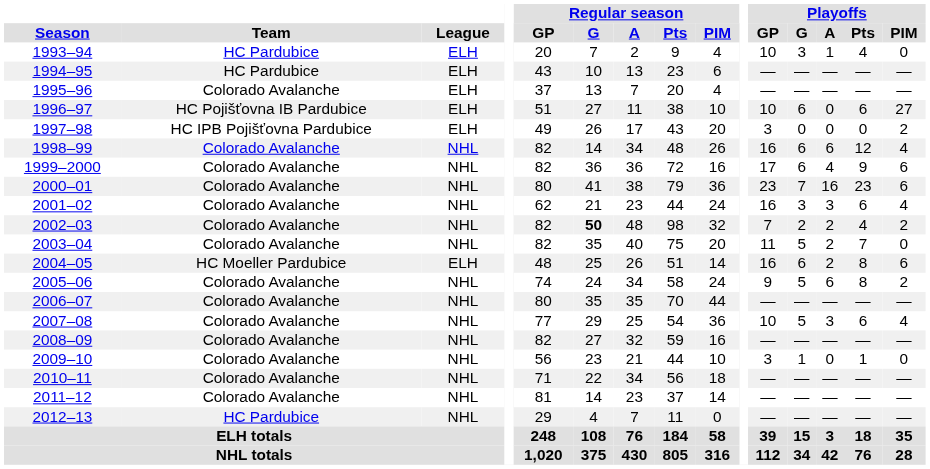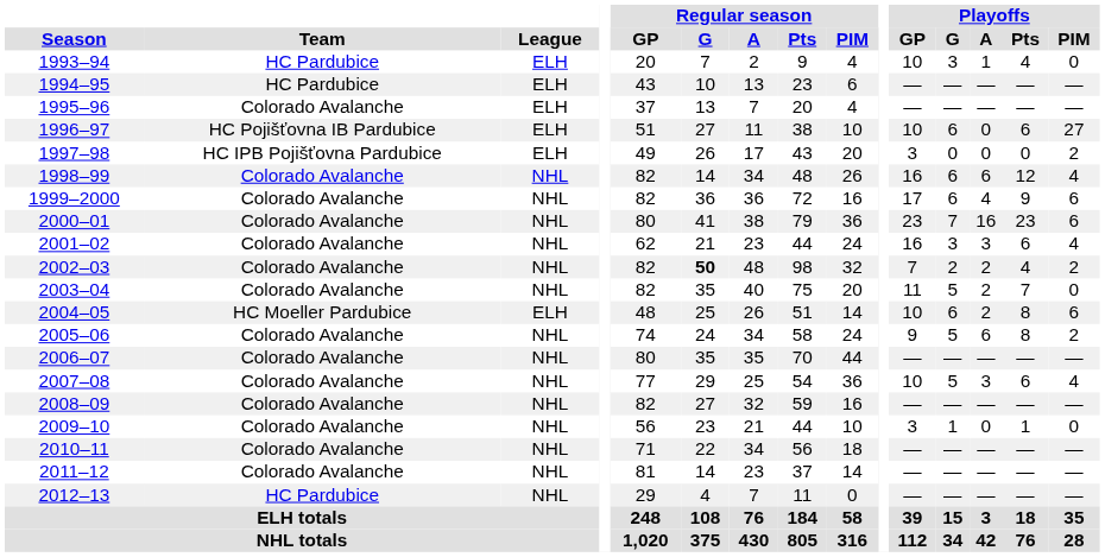2004–05 | Playoffs / GP: 16 -> 10
